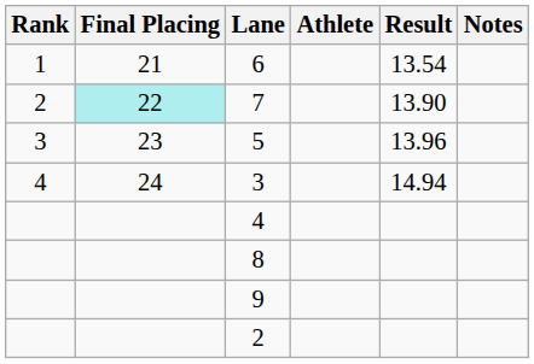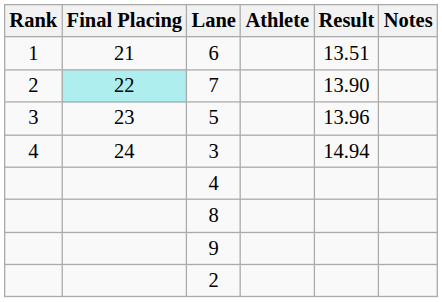6 | Result: 13.54 -> 13.51
